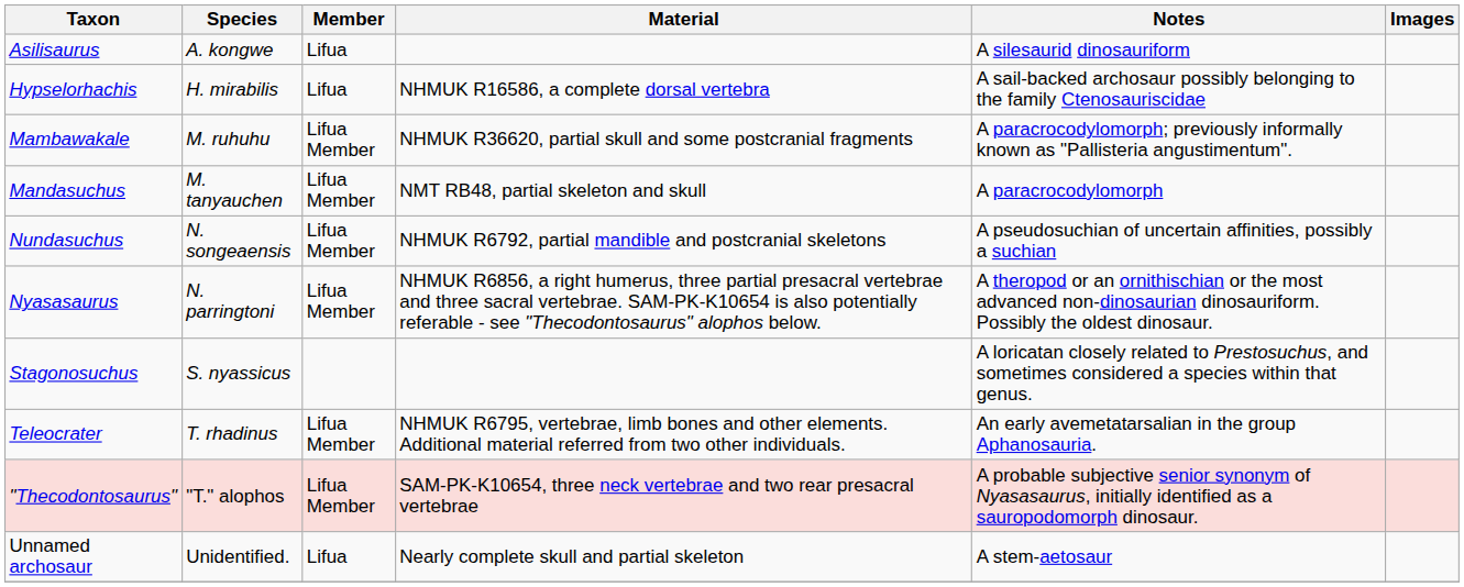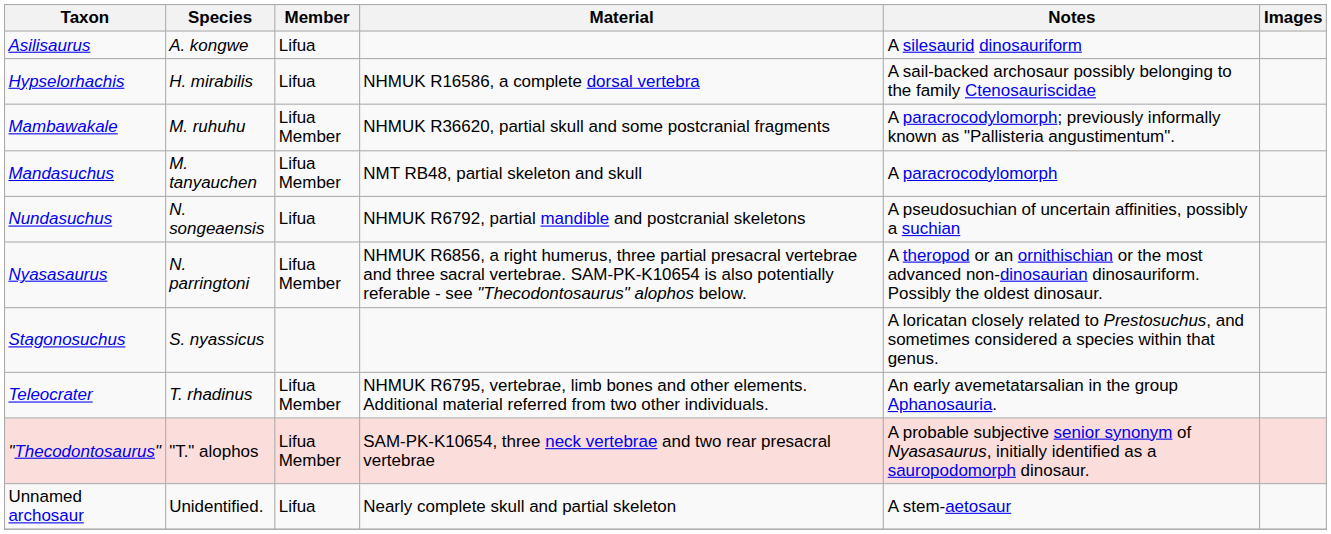Nundasuchus | Member: Lifua Member -> Lifua
